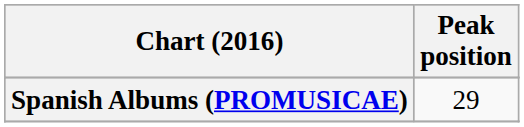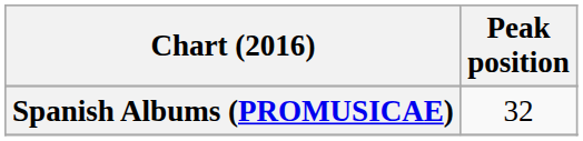Spanish Albums (PROMUSICAE) | Peak position: 29 -> 32
